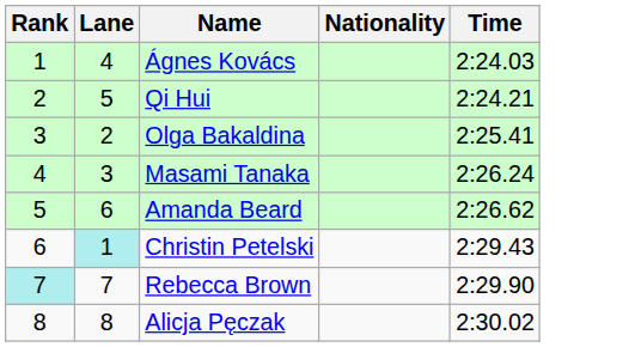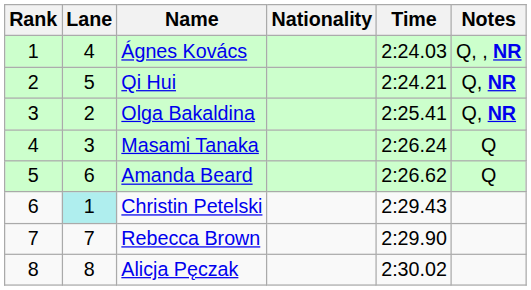+ column: Notes | Q, , NR | Q, NR | Q, NR | Q | Q
Rebecca Brown | Rank: paleturquoise background -> no background
